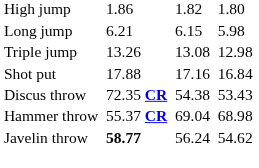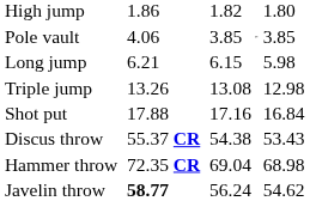+ row: Pole vault | 4.06 | 3.85 | 3.85
Discus throw | column 3: 72.35 CR -> 55.37 CR
Hammer throw | column 3: 55.37 CR -> 72.35 CR
